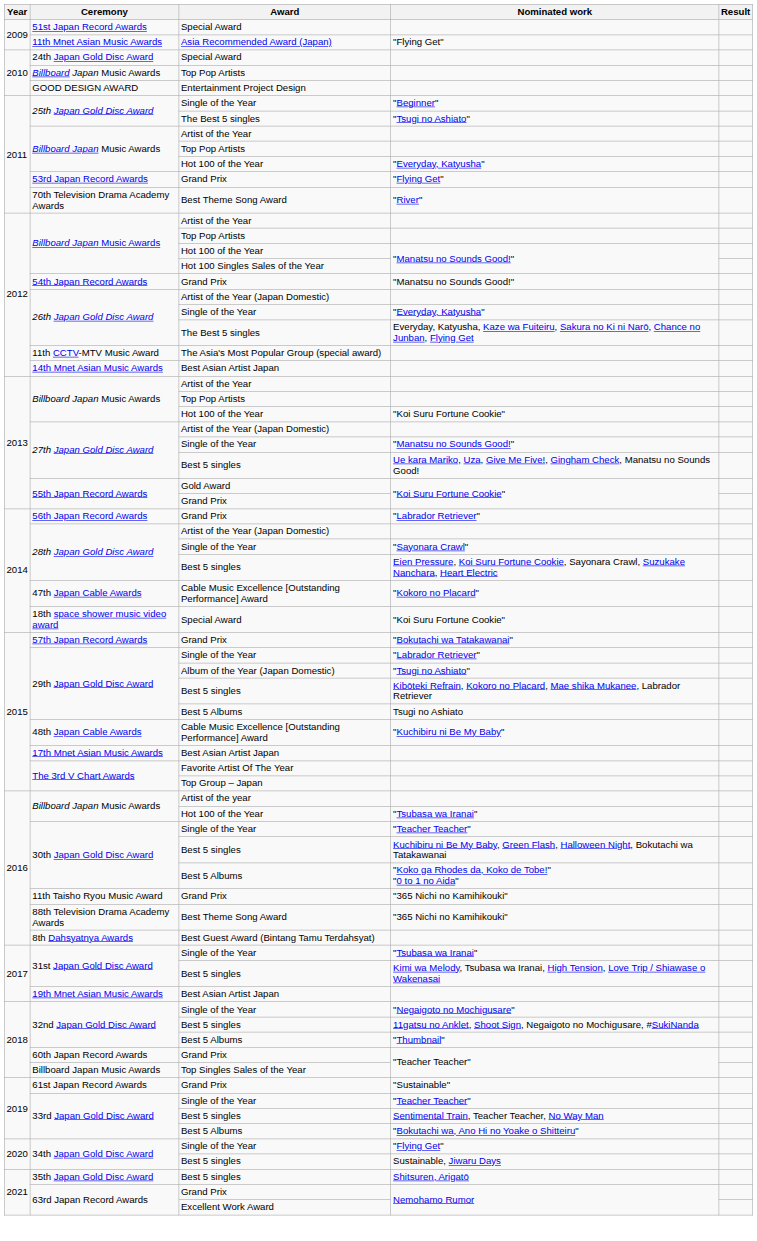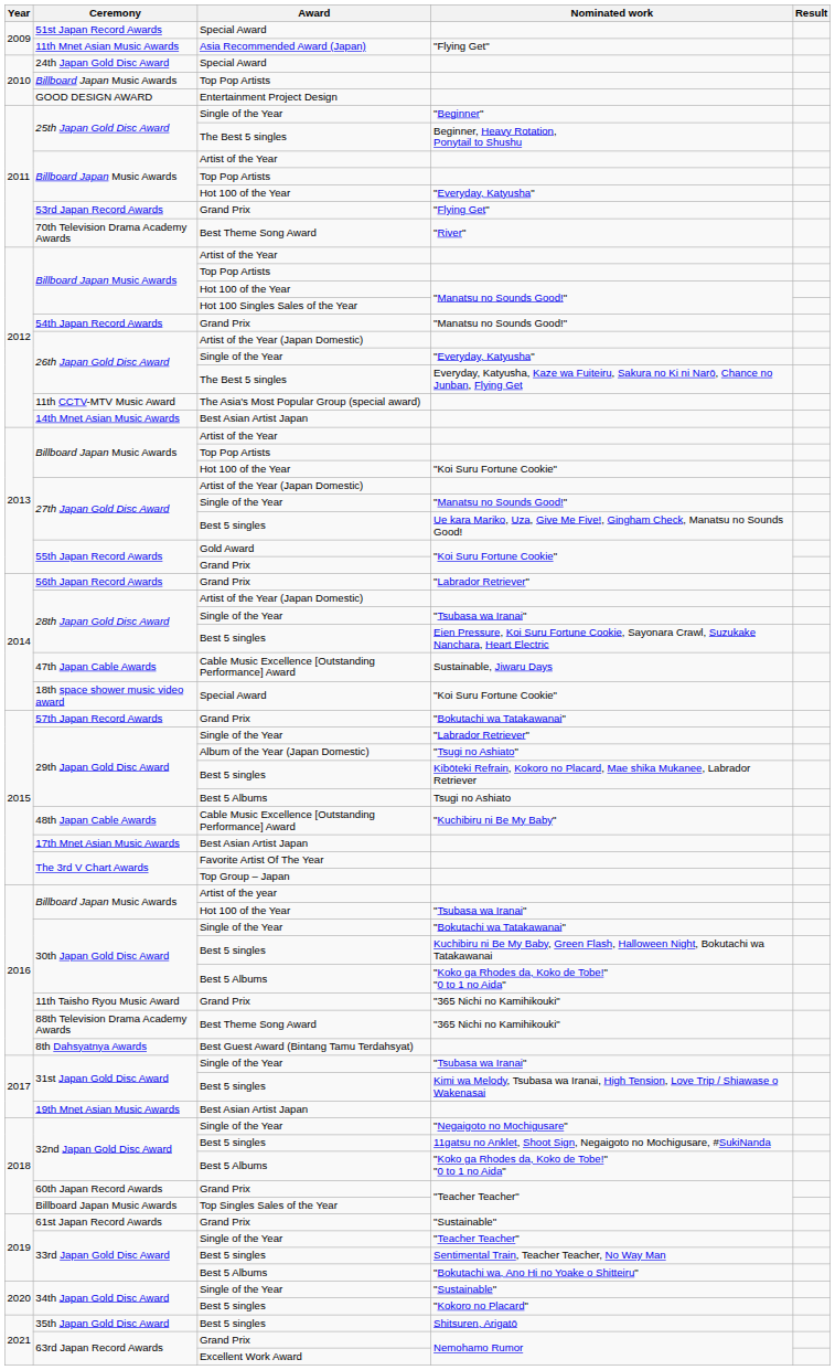25th Japan Gold Disc Award / The Best 5 singles | Nominated work: "Tsugi no Ashiato" -> Beginner, Heavy Rotation, Ponytail to Shushu
28th Japan Gold Disc Award / Single of the Year | Nominated work: "Sayonara Crawl" -> "Tsubasa wa Iranai"
47th Japan Cable Awards | Nominated work: "Kokoro no Placard" -> Sustainable, Jiwaru Days
30th Japan Gold Disc Award / Single of the Year | Nominated work: "Teacher Teacher" -> "Bokutachi wa Tatakawanai"
32nd Japan Gold Disc Award / Best 5 Albums | Nominated work: "Thumbnail" -> "Koko ga Rhodes da, Koko de Tobe!" "0 to 1 no Aida"
34th Japan Gold Disc Award / Single of the Year | Nominated work: "Flying Get" -> "Sustainable"
34th Japan Gold Disc Award / Best 5 singles | Nominated work: Sustainable, Jiwaru Days -> "Kokoro no Placard"
